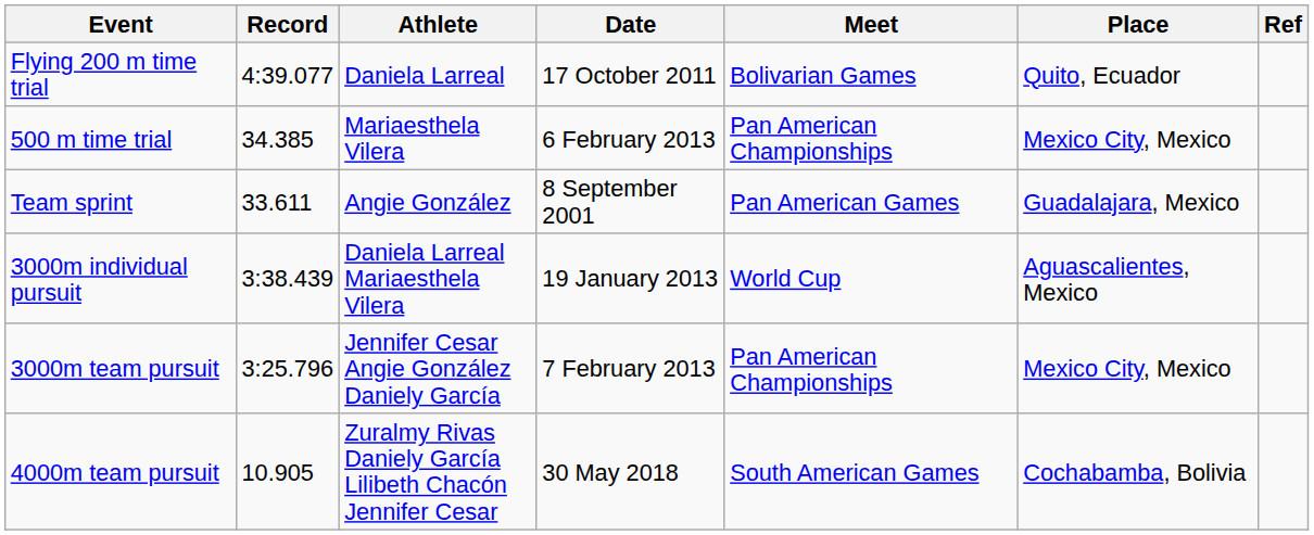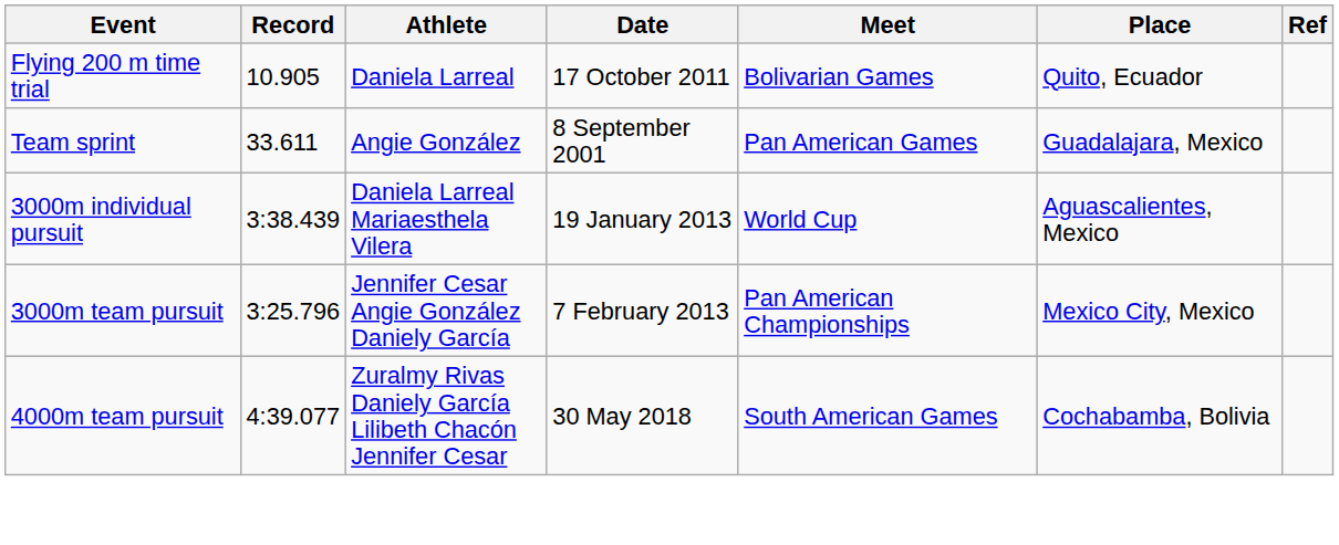Flying 200 m time trial | Record: 4:39.077 -> 10.905
- row: 500 m time trial | 34.385 | Mariaesthela Vilera | 6 February 2013 | Pan American Championships | Mexico City, Mexico
4000m team pursuit | Record: 10.905 -> 4:39.077
